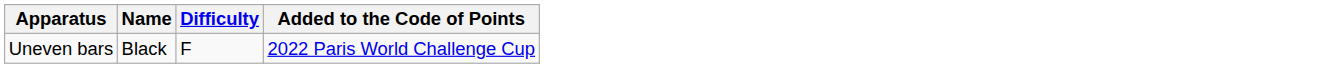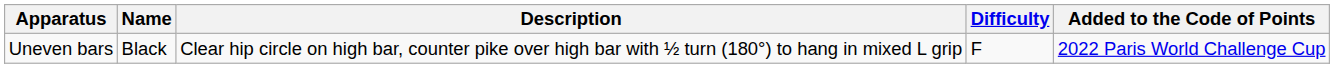+ column: Description | Clear hip circle on high bar, counter pike over high bar with ½ turn (180°) to hang in mixed L grip
